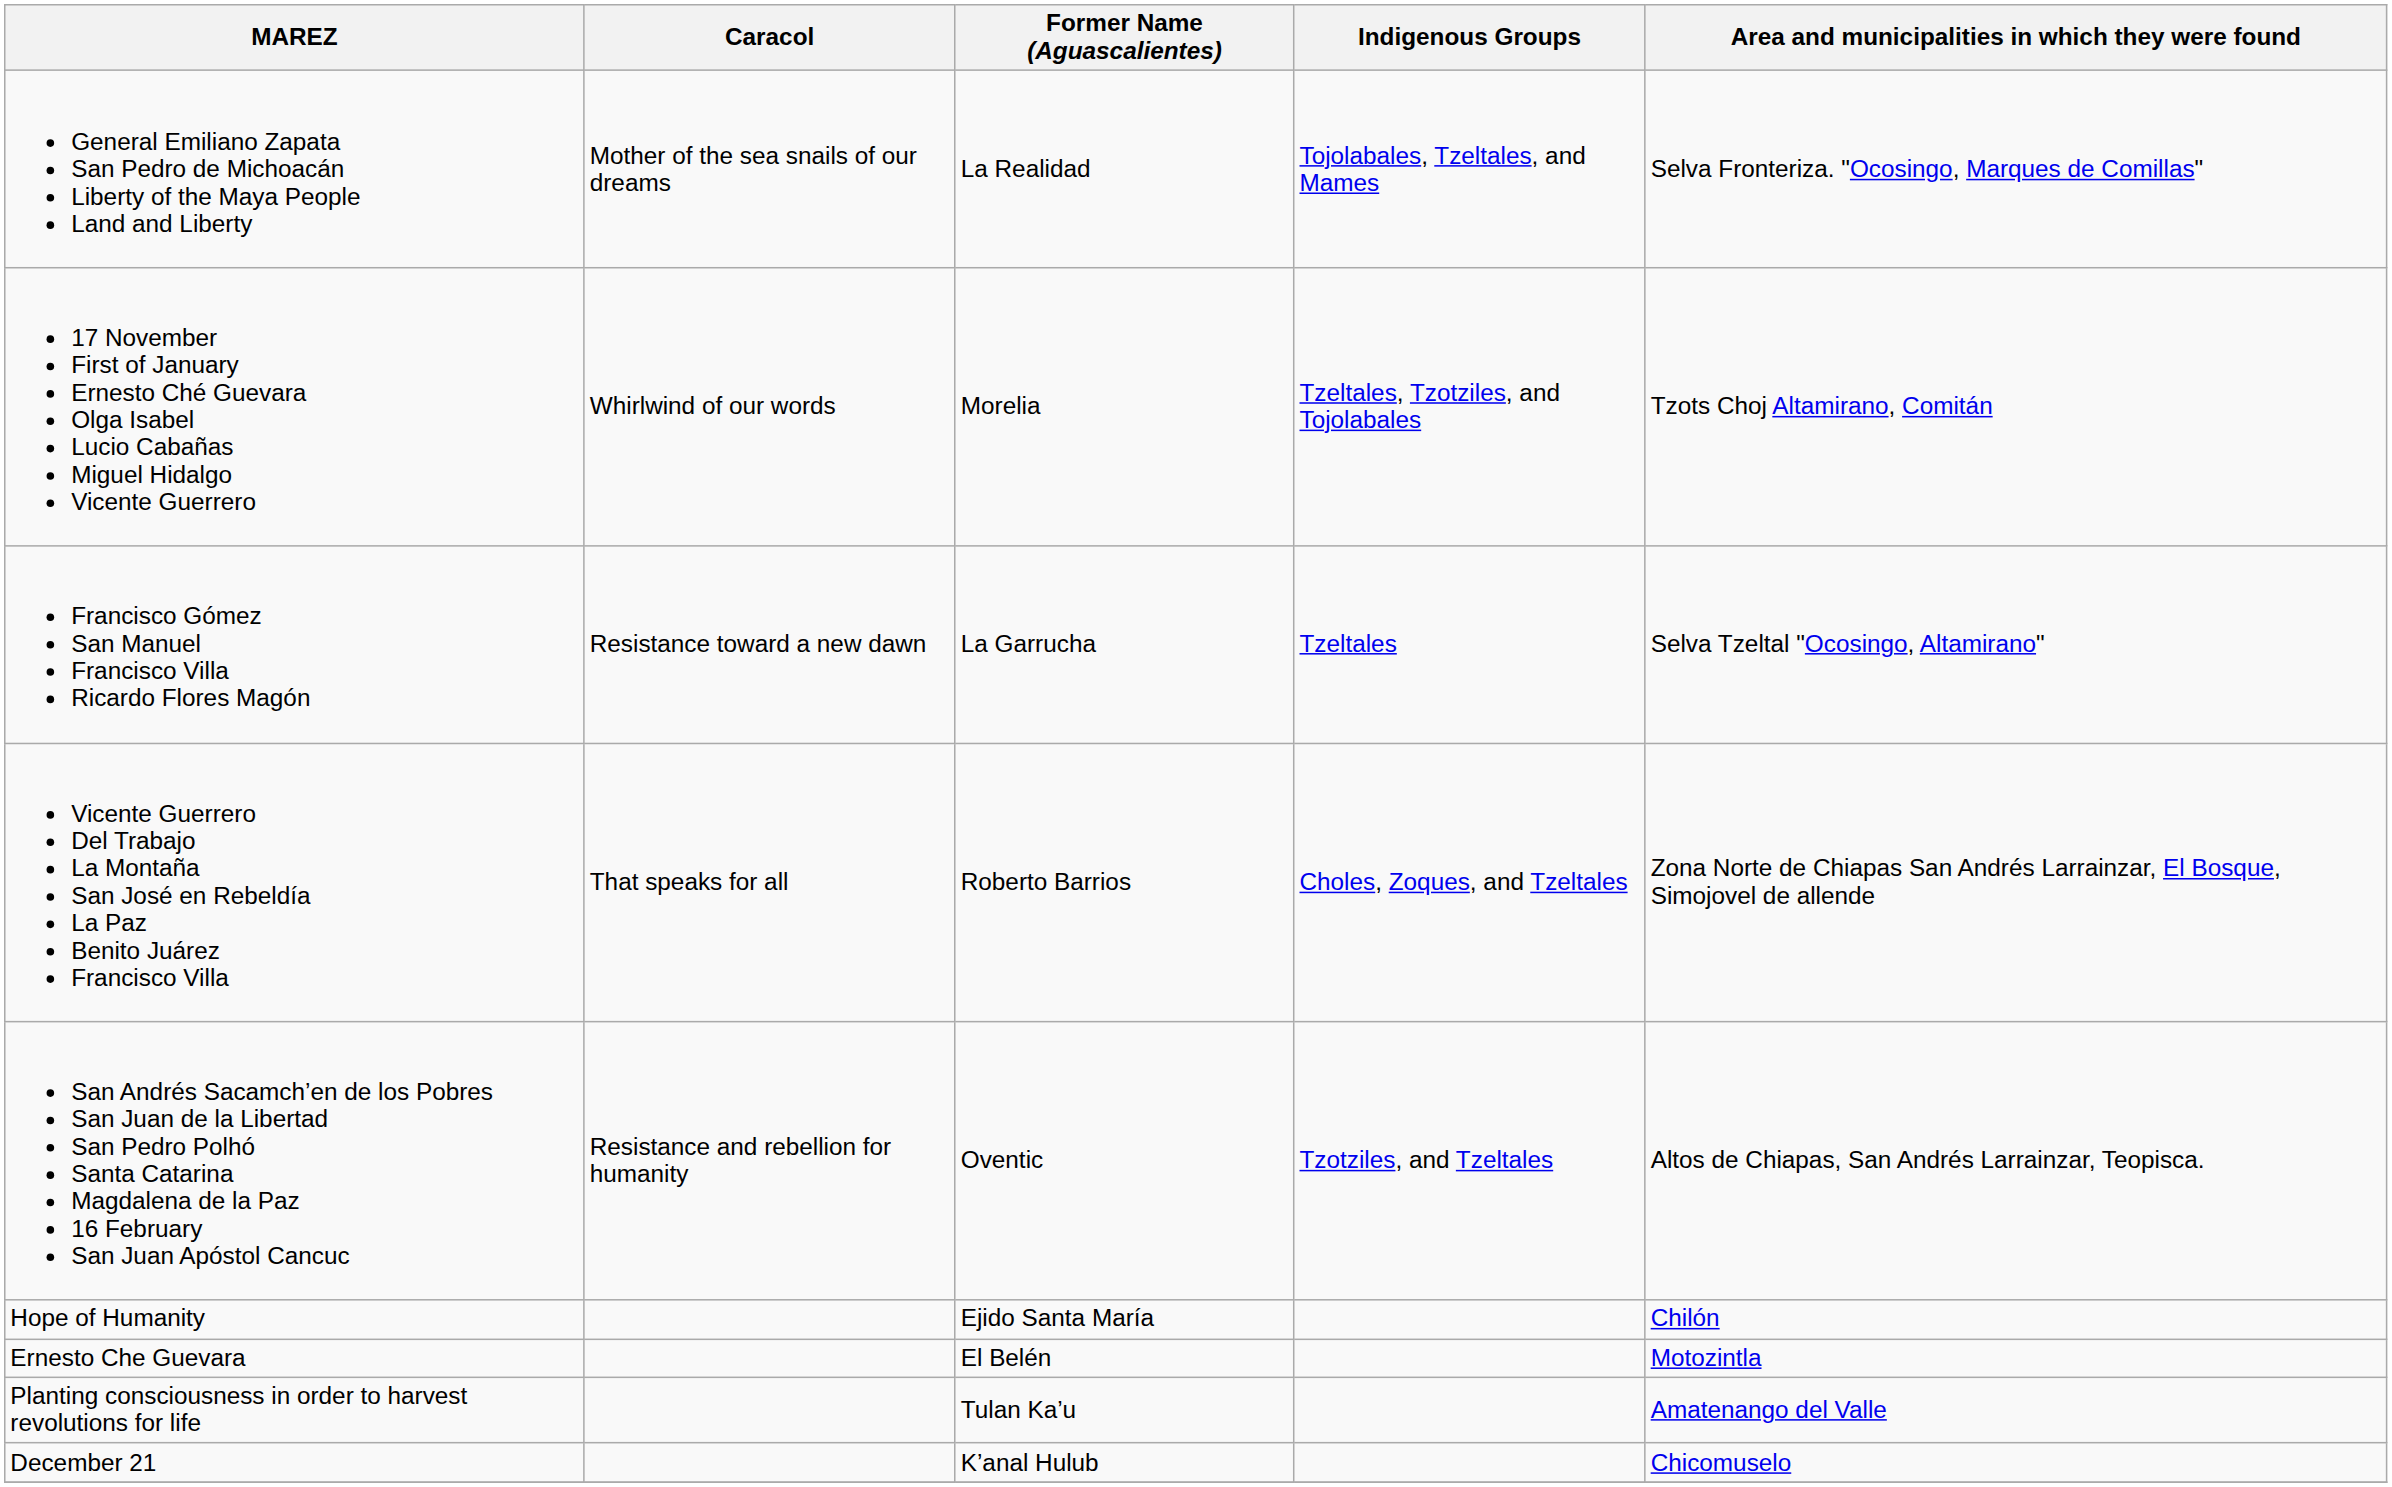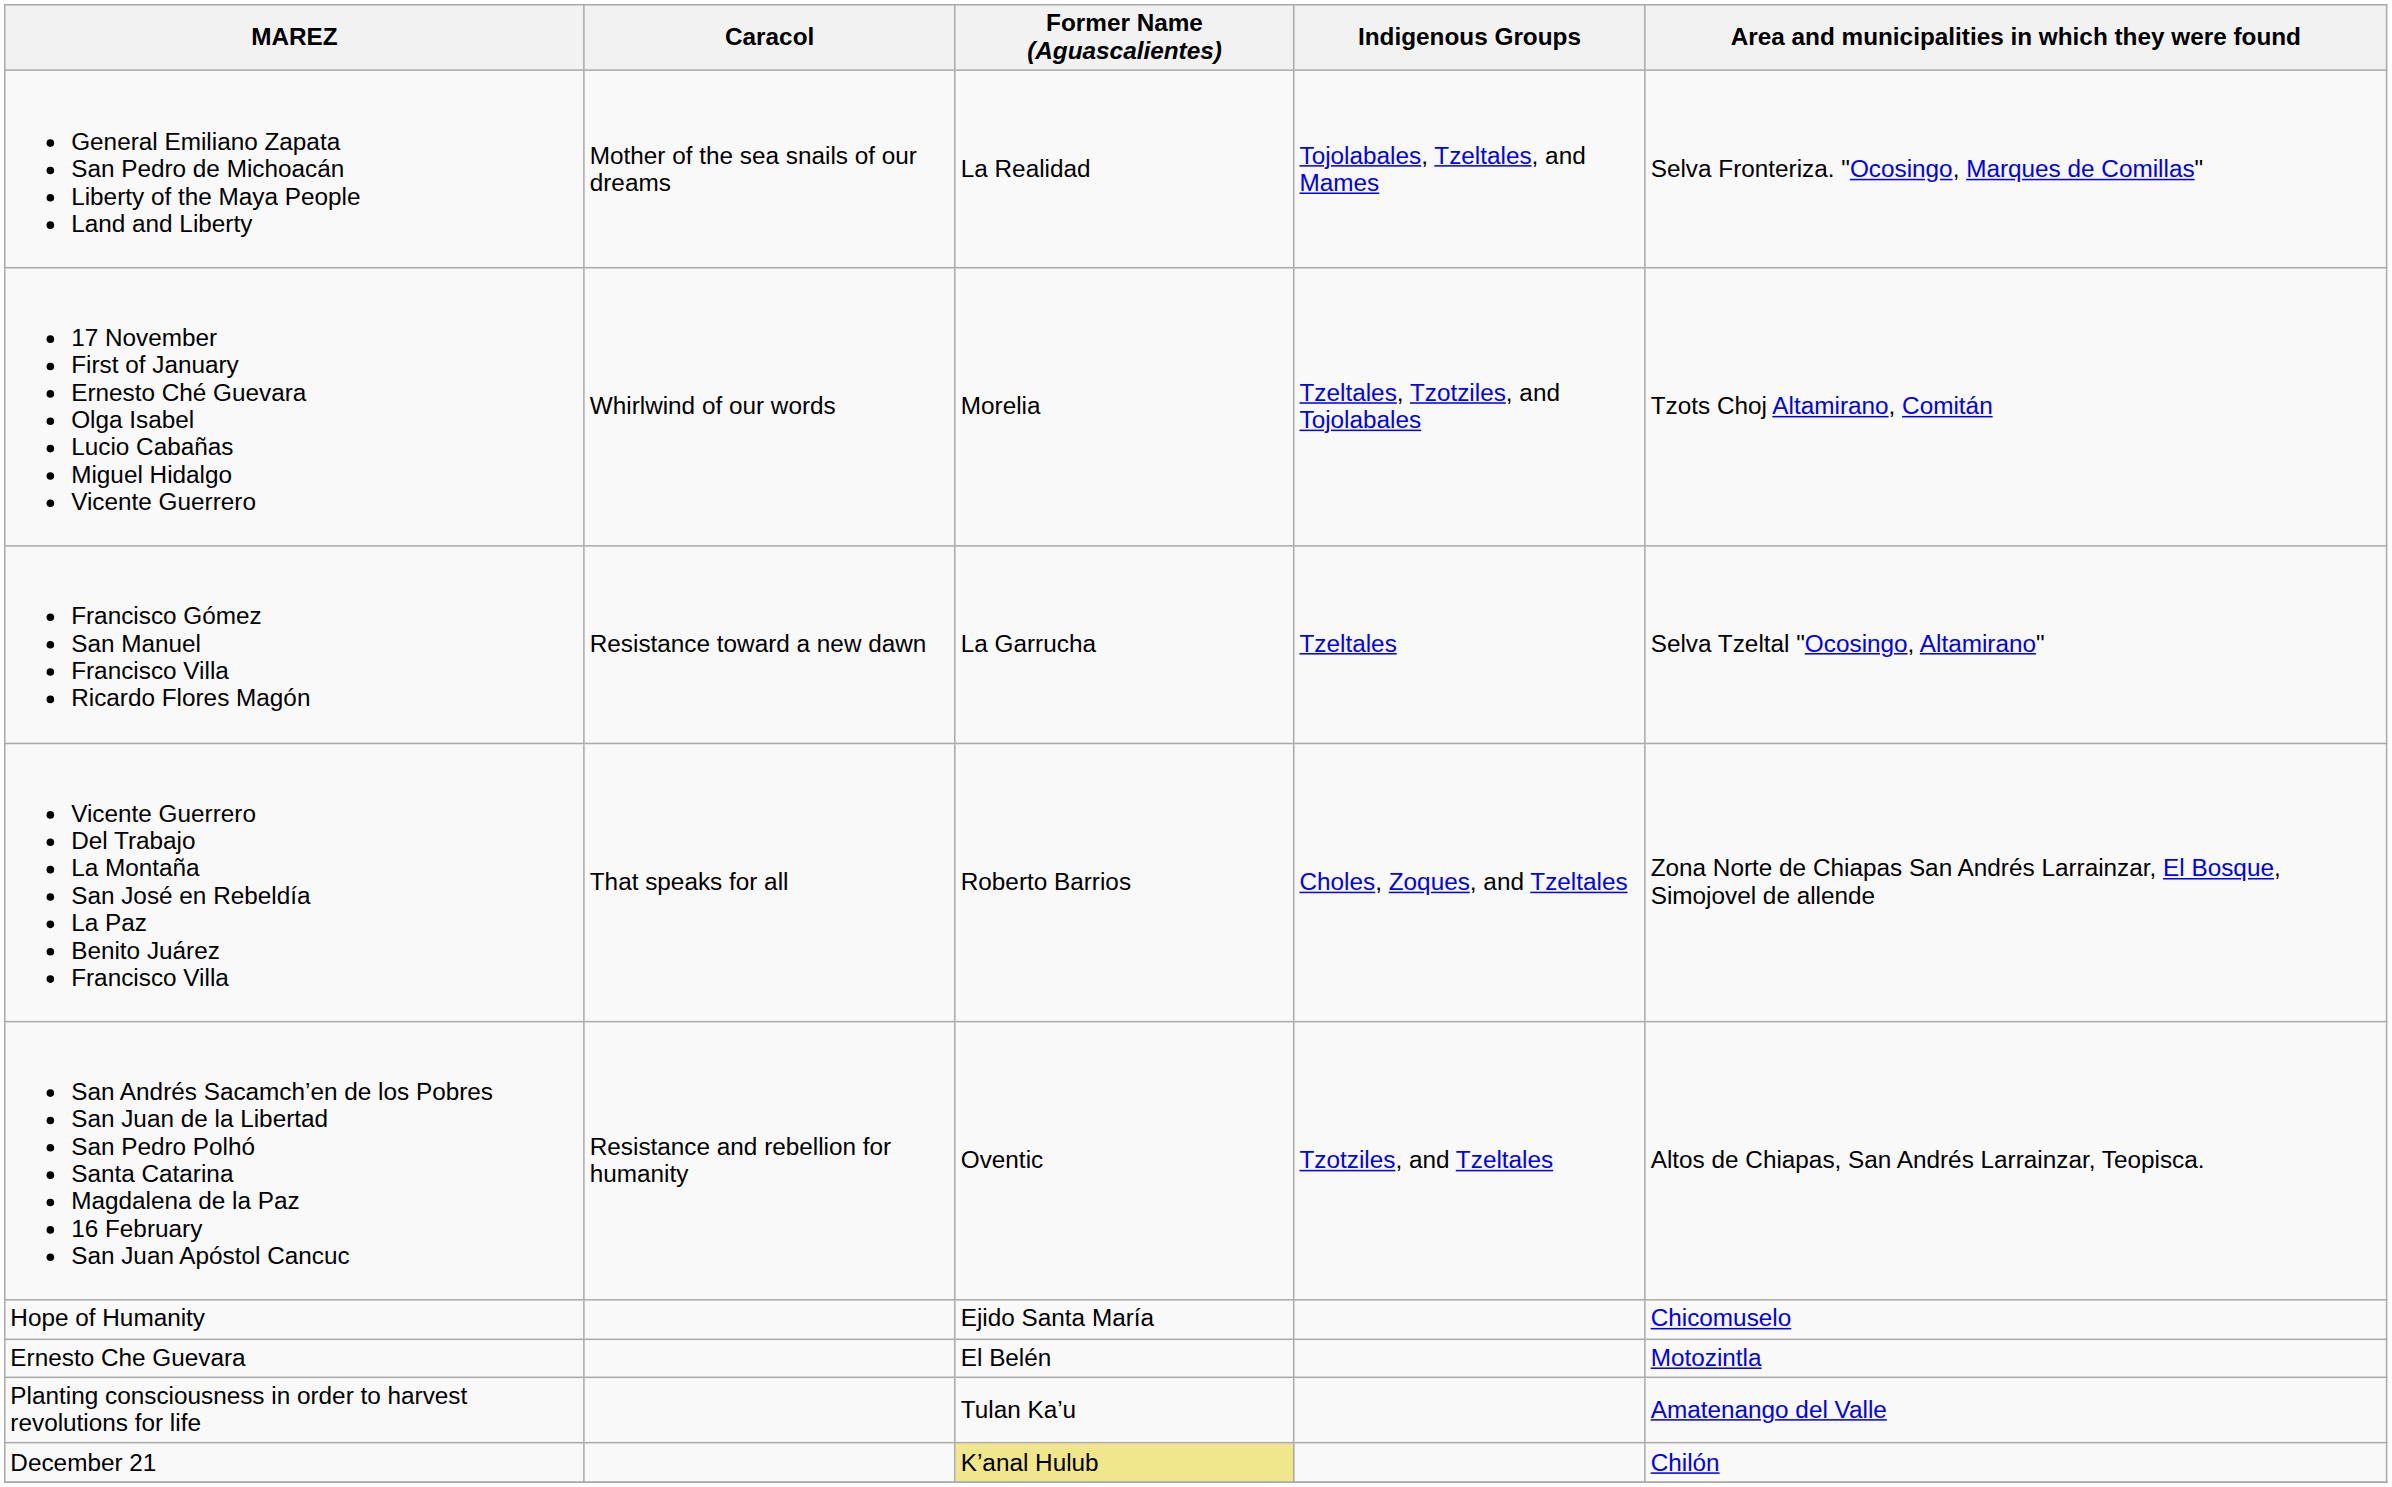Hope of Humanity | Area and municipalities in which they were found: Chilón -> Chicomuselo
December 21 | Former Name (Aguascalientes): no background -> khaki background
December 21 | Area and municipalities in which they were found: Chicomuselo -> Chilón
